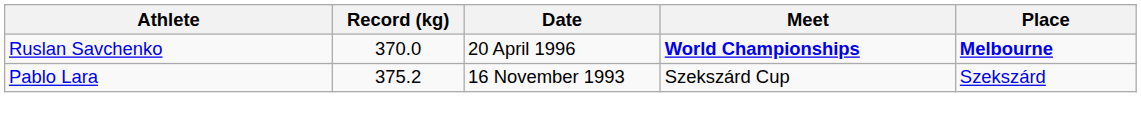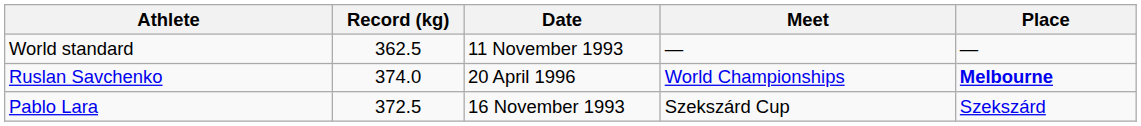+ row: World standard | 362.5 | 11 November 1993 | — | —
Ruslan Savchenko | Record (kg): 370.0 -> 374.0
Ruslan Savchenko | Meet: bold -> normal
Pablo Lara | Record (kg): 375.2 -> 372.5
